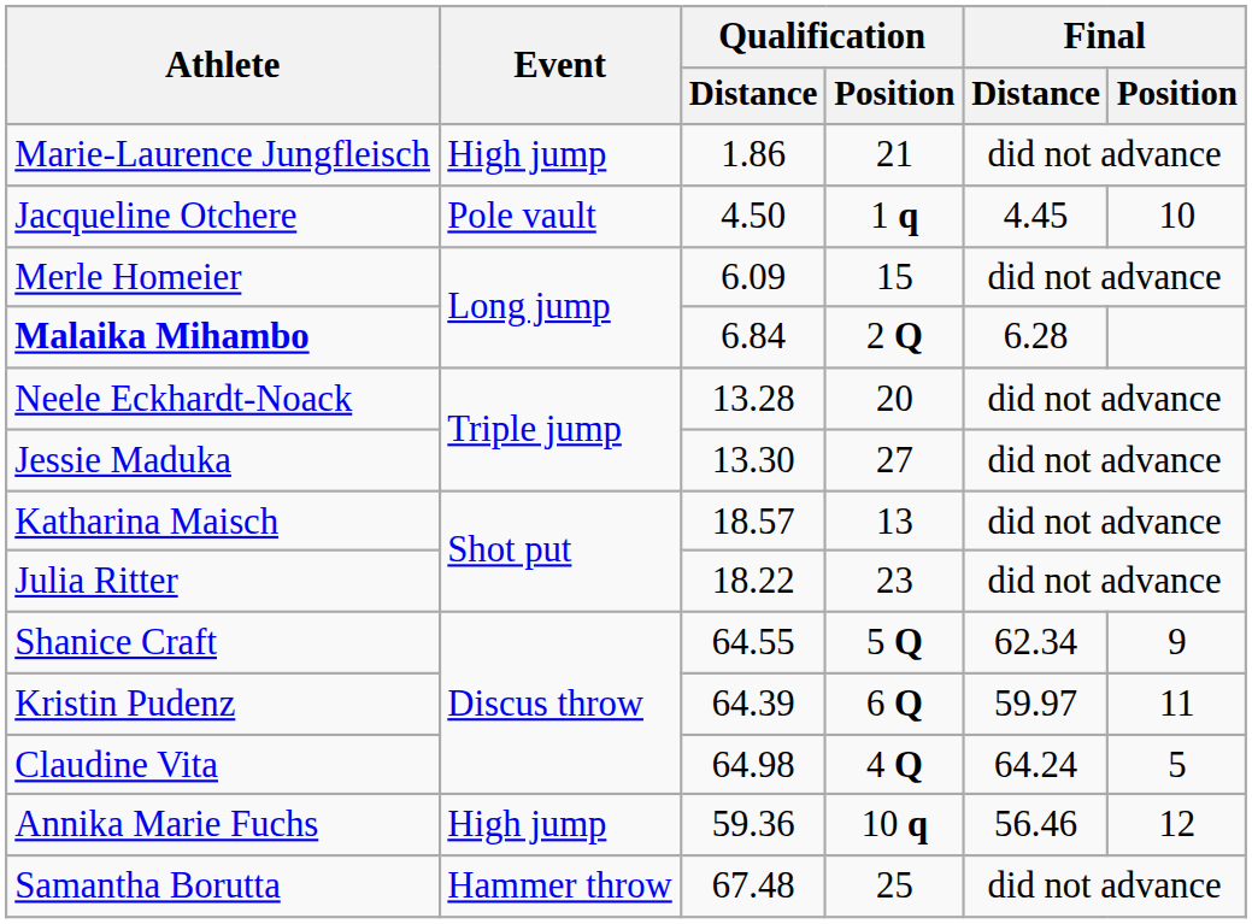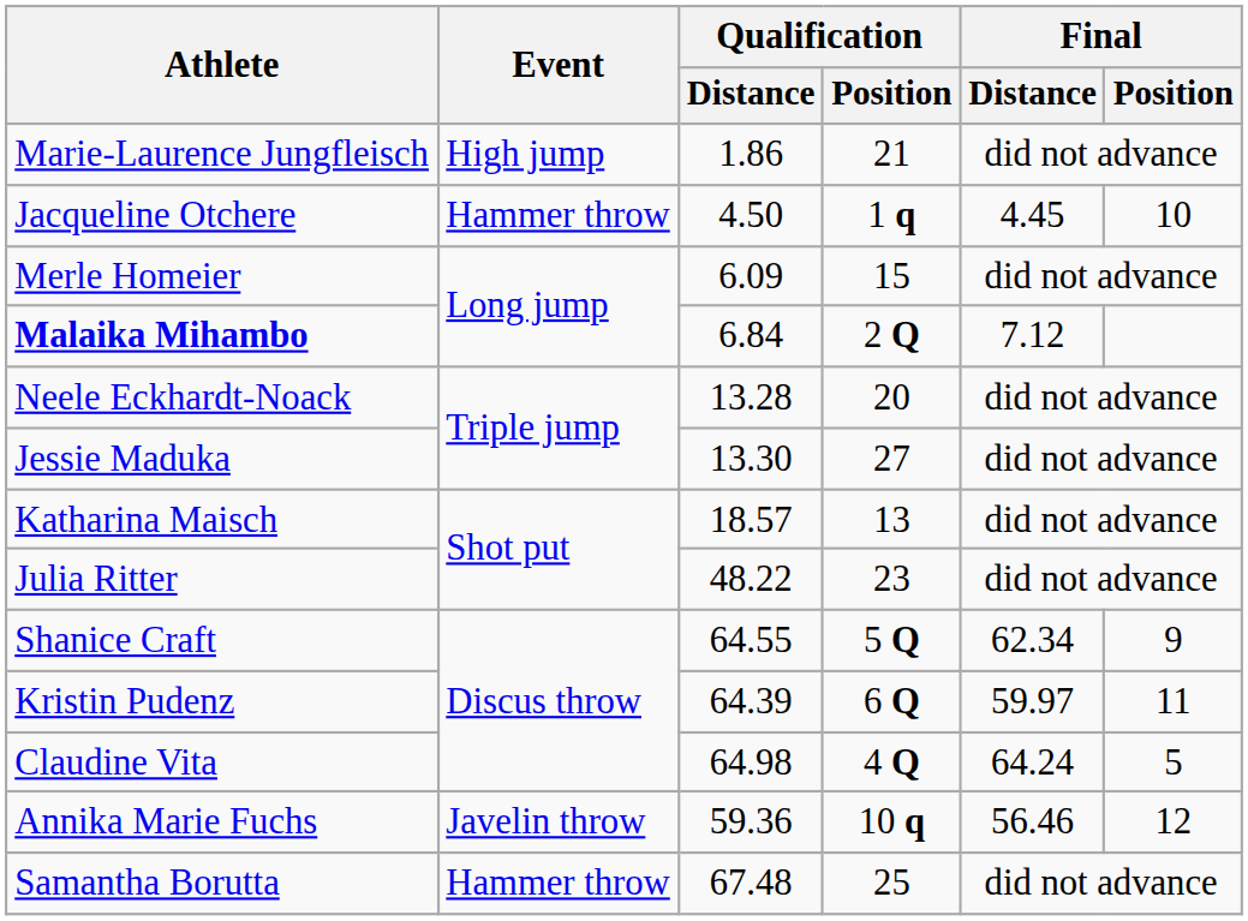Jacqueline Otchere | Event: Pole vault -> Hammer throw
Malaika Mihambo | Final / Distance: 6.28 -> 7.12
Julia Ritter | Qualification / Distance: 18.22 -> 48.22
Annika Marie Fuchs | Event: High jump -> Javelin throw
